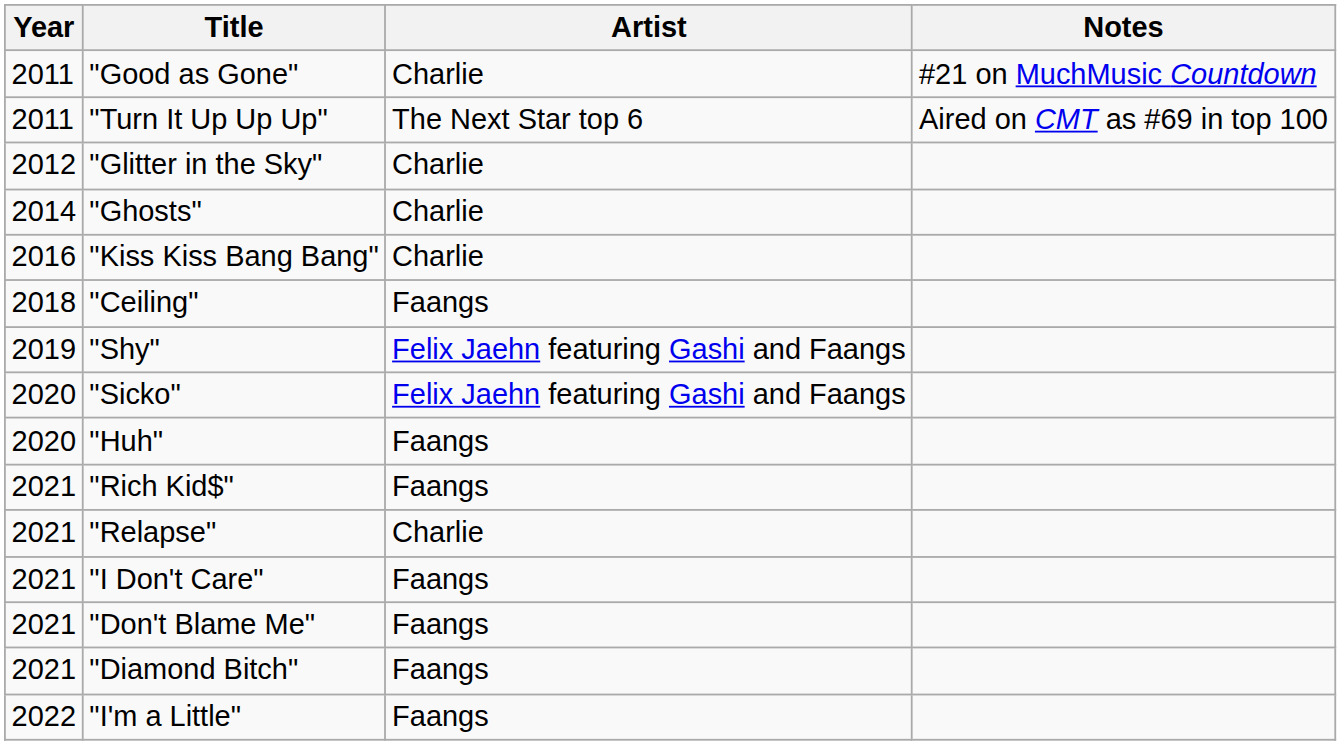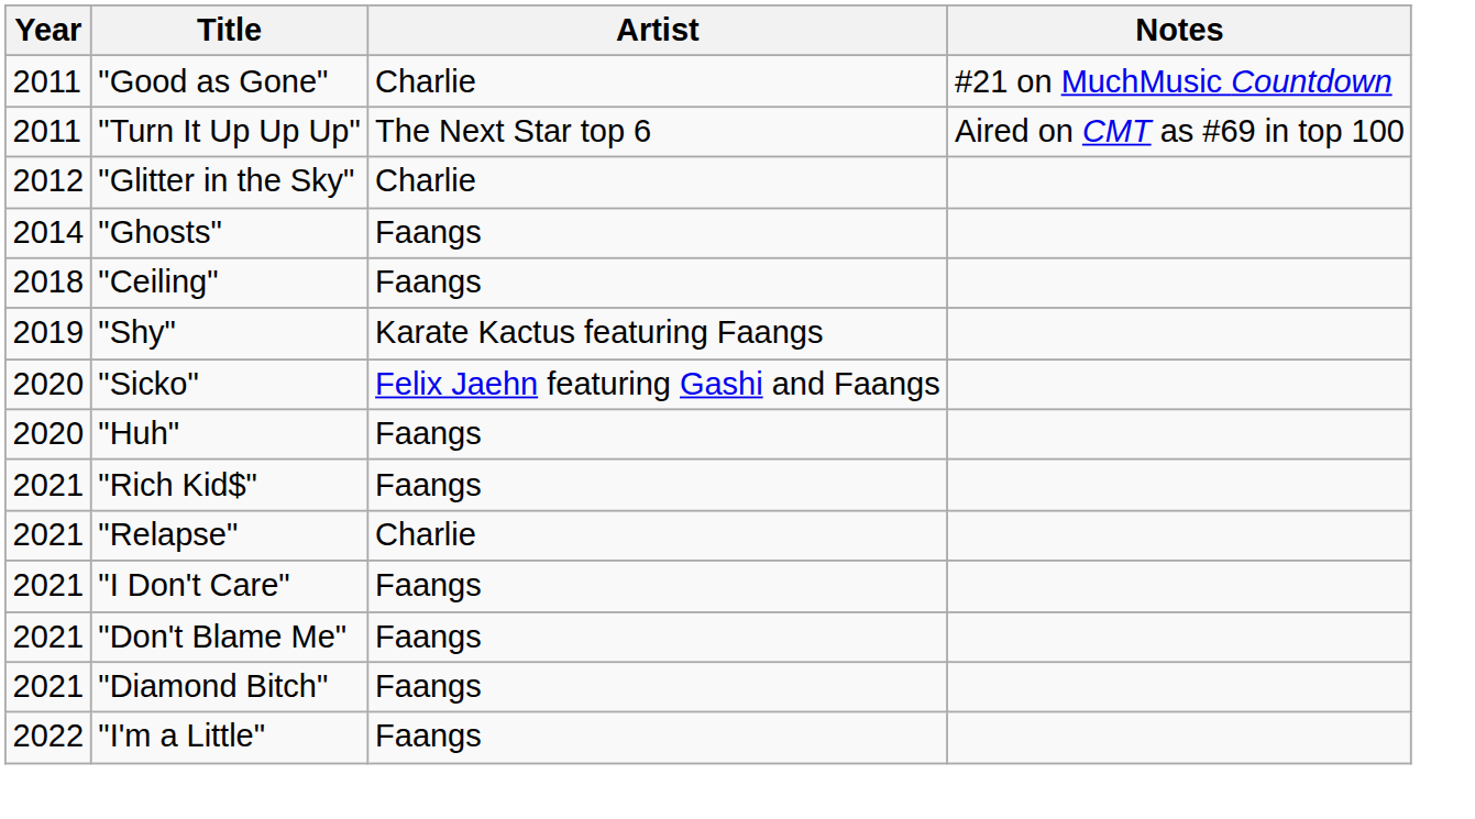"Ghosts" | Artist: Charlie -> Faangs
- row: 2016 | "Kiss Kiss Bang Bang" | Charlie
"Shy" | Artist: Felix Jaehn featuring Gashi and Faangs -> Karate Kactus featuring Faangs
